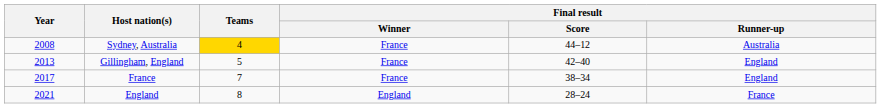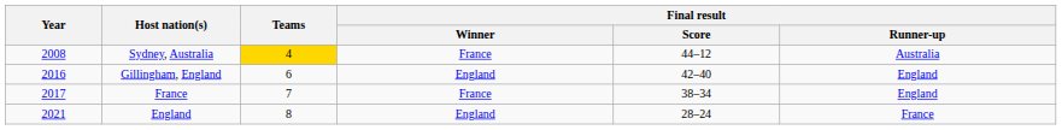Gillingham, England | Year: 2013 -> 2016
Gillingham, England | Teams: 5 -> 6
Gillingham, England | Final result / Winner: France -> England
